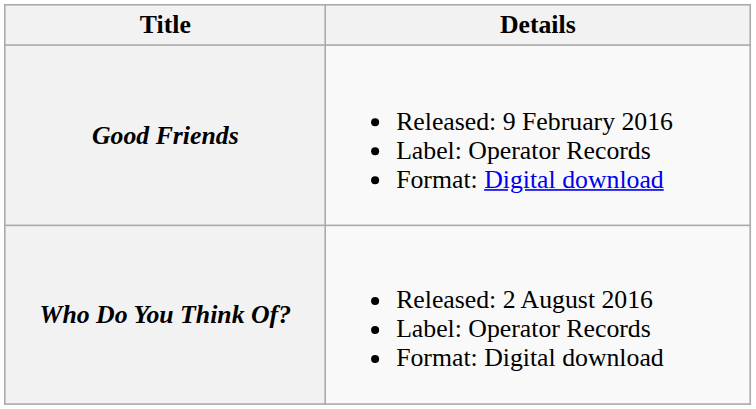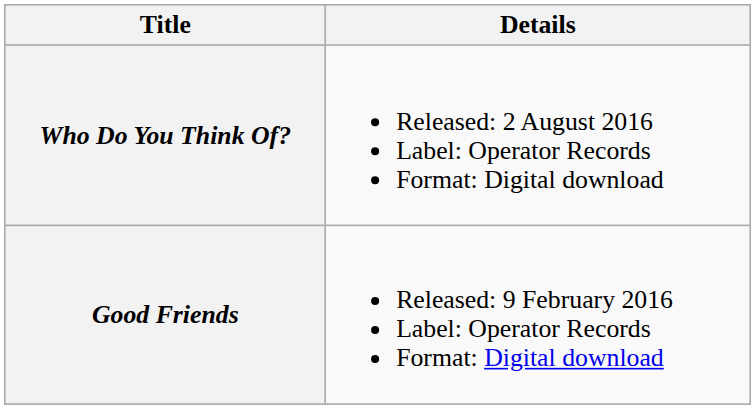rows swapped: Good Friends <-> Who Do You Think Of?
